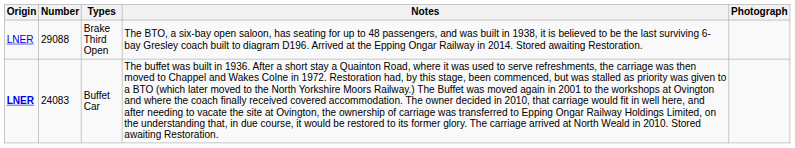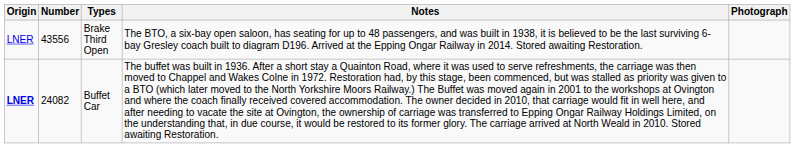Brake Third Open | Number: 29088 -> 43556
Buffet Car | Number: 24083 -> 24082
